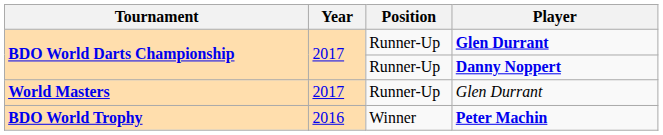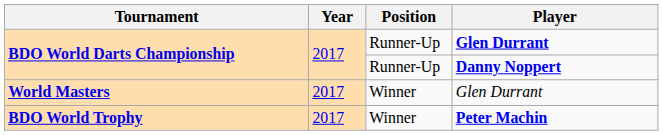World Masters | Position: Runner-Up -> Winner
BDO World Trophy | Year: 2016 -> 2017
